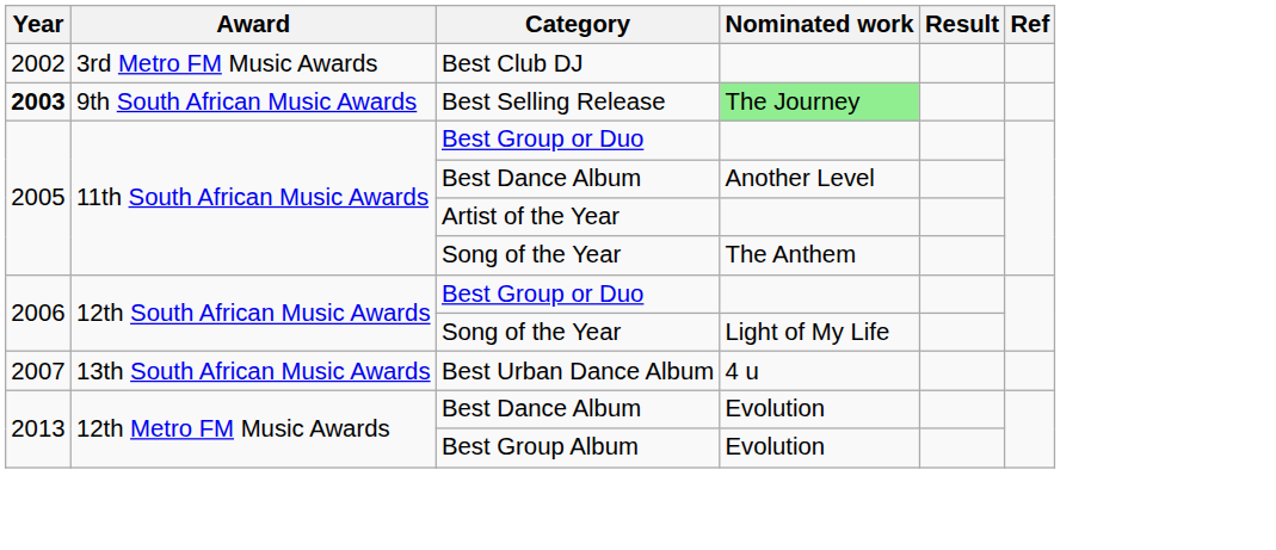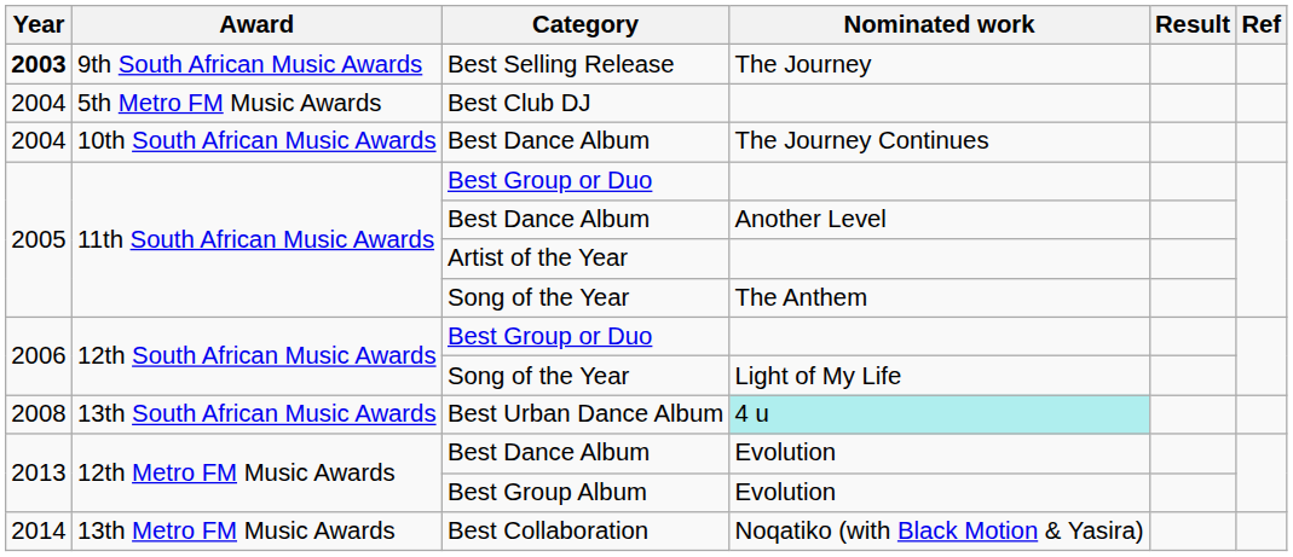- row: 2002 | 3rd Metro FM Music Awards | Best Club DJ
9th South African Music Awards | Nominated work: lightgreen background -> no background
+ row: 2004 | 5th Metro FM Music Awards | Best Club DJ
+ row: 2004 | 10th South African Music Awards | Best Dance Album | The Journey Continues
13th South African Music Awards | Year: 2007 -> 2008
13th South African Music Awards | Nominated work: no background -> paleturquoise background
+ row: 2014 | 13th Metro FM Music Awards | Best Collaboration | Noqatiko (with Black Motion & Yasira)
